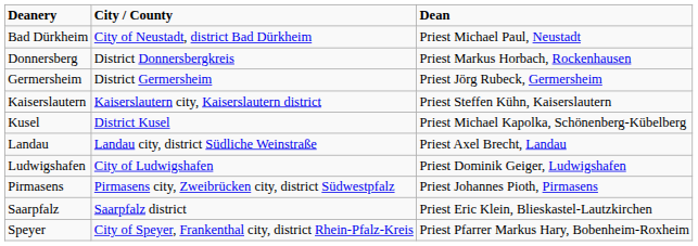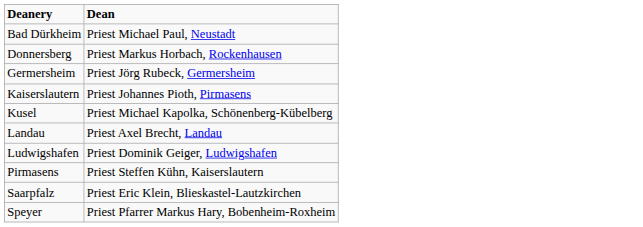- column: City / County | City of Neustadt, district Bad Dürkheim | District Donnersbergkreis | District Germersheim | Kaiserslautern city, Kaiserslautern district | District Kusel | Landau city, district Südliche Weinstraße | City of Ludwigshafen | Pirmasens city, Zweibrücken city, district Südwestpfalz | Saarpfalz district | City of Speyer, Frankenthal city, district Rhein-Pfalz-Kreis
Kaiserslautern | Dean: Priest Steffen Kühn, Kaiserslautern -> Priest Johannes Pioth, Pirmasens
Pirmasens | Dean: Priest Johannes Pioth, Pirmasens -> Priest Steffen Kühn, Kaiserslautern
